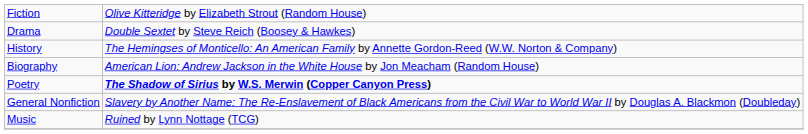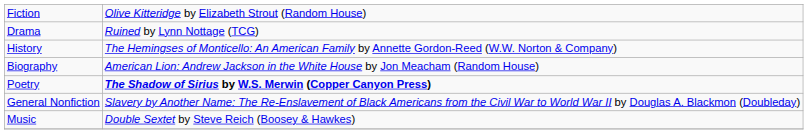Drama | column 2: Double Sextet by Steve Reich (Boosey & Hawkes) -> Ruined by Lynn Nottage (TCG)
Music | column 2: Ruined by Lynn Nottage (TCG) -> Double Sextet by Steve Reich (Boosey & Hawkes)
